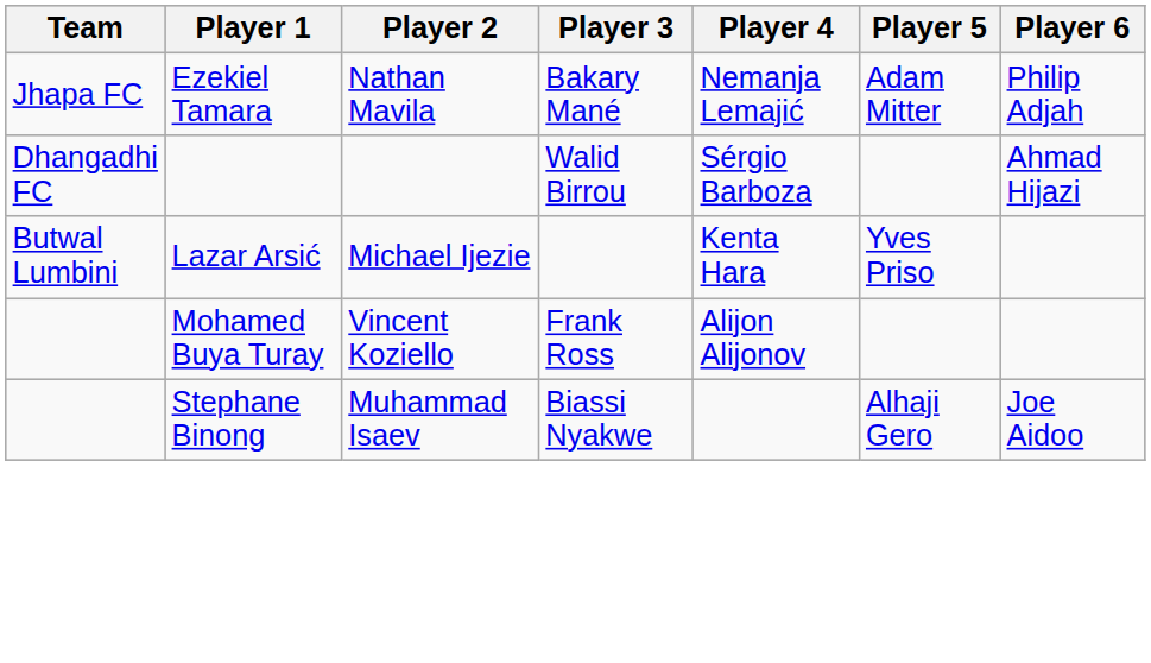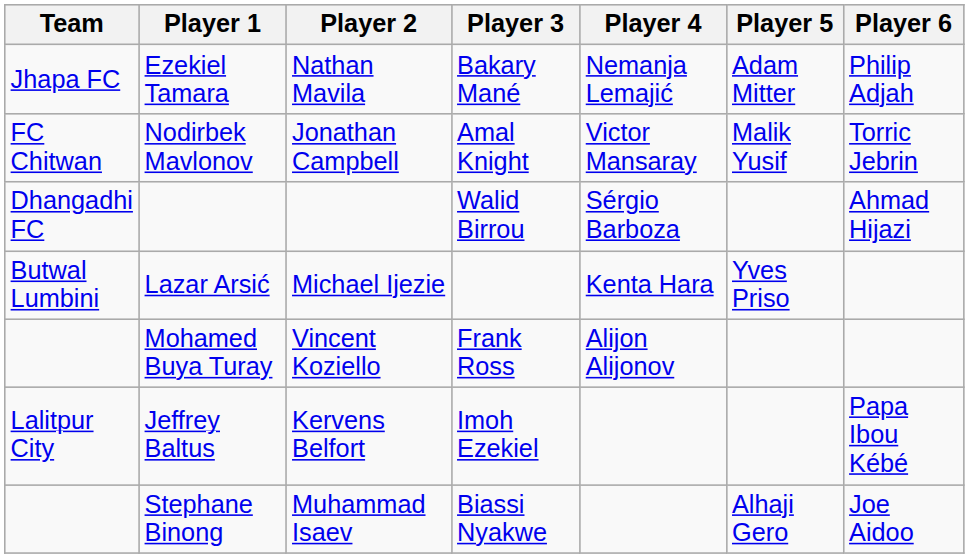+ row: FC Chitwan | Nodirbek Mavlonov | Jonathan Campbell | Amal Knight | Victor Mansaray | Malik Yusif | Torric Jebrin
+ row: Lalitpur City | Jeffrey Baltus | Kervens Belfort | Imoh Ezekiel | Papa Ibou Kébé
